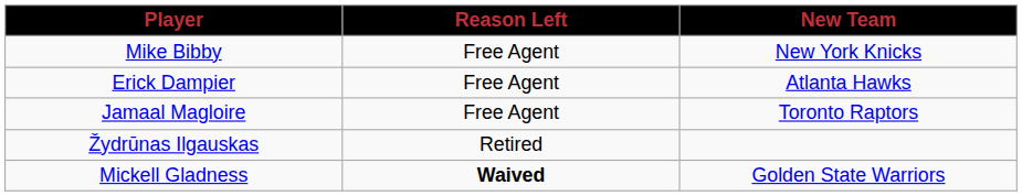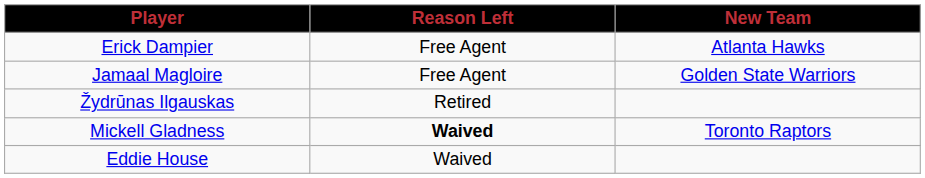- row: Mike Bibby | Free Agent | New York Knicks
Jamaal Magloire | New Team: Toronto Raptors -> Golden State Warriors
Mickell Gladness | New Team: Golden State Warriors -> Toronto Raptors
+ row: Eddie House | Waived
